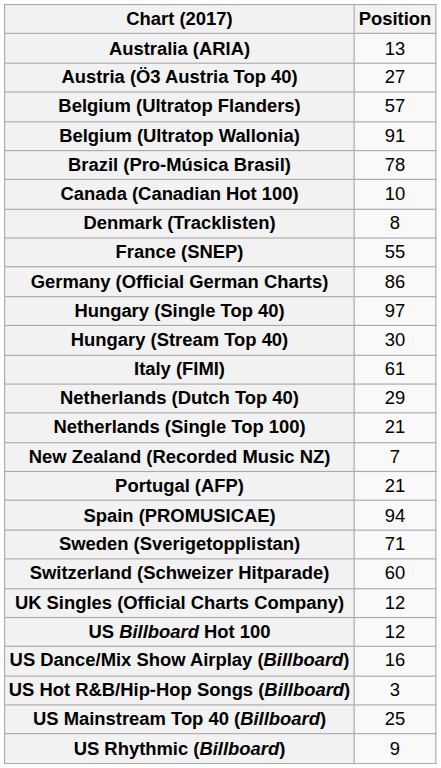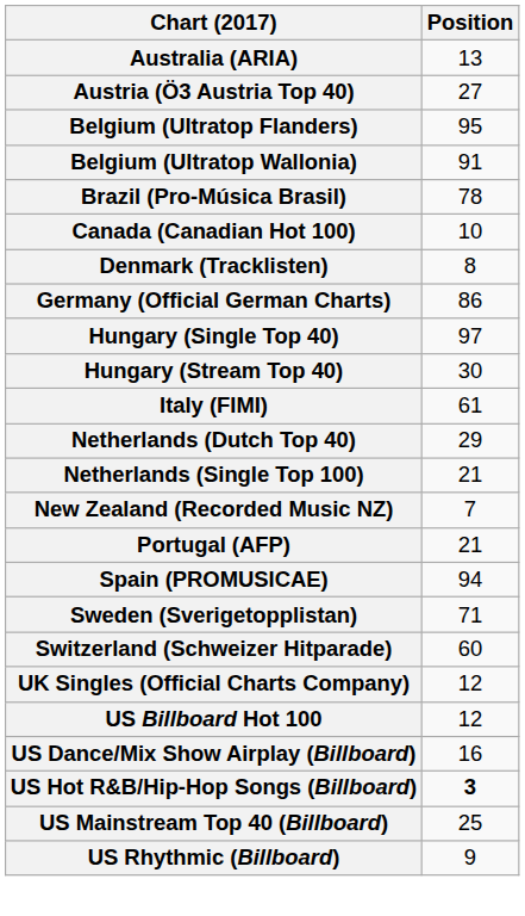Belgium (Ultratop Flanders) | Position: 57 -> 95
- row: France (SNEP) | 55
US Hot R&B/Hip-Hop Songs (Billboard) | Position: normal -> bold
